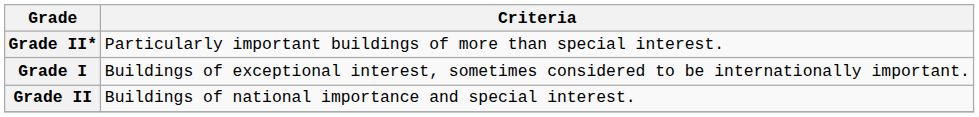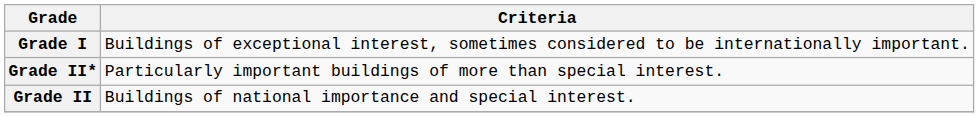rows swapped: Grade I <-> Grade II*
